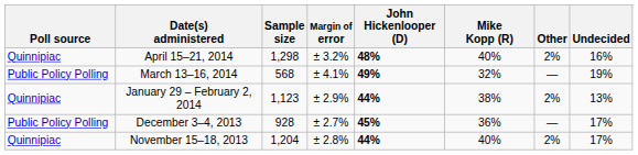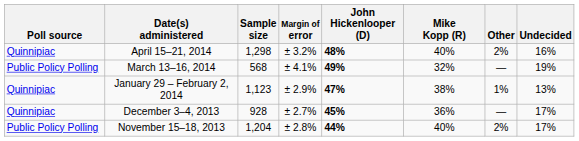January 29 – February 2, 2014 | John Hickenlooper (D): 44% -> 47%
January 29 – February 2, 2014 | Other: 2% -> 1%
December 3–4, 2013 | Poll source: Public Policy Polling -> Quinnipiac
November 15–18, 2013 | Poll source: Quinnipiac -> Public Policy Polling
